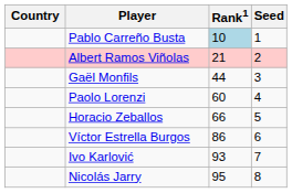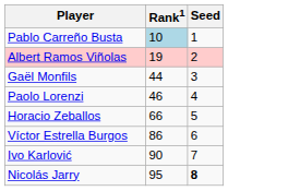- column: Country
Albert Ramos Viñolas | Rank1: 21 -> 19
Paolo Lorenzi | Rank1: 60 -> 46
Ivo Karlović | Rank1: 93 -> 90
Nicolás Jarry | Seed: normal -> bold
